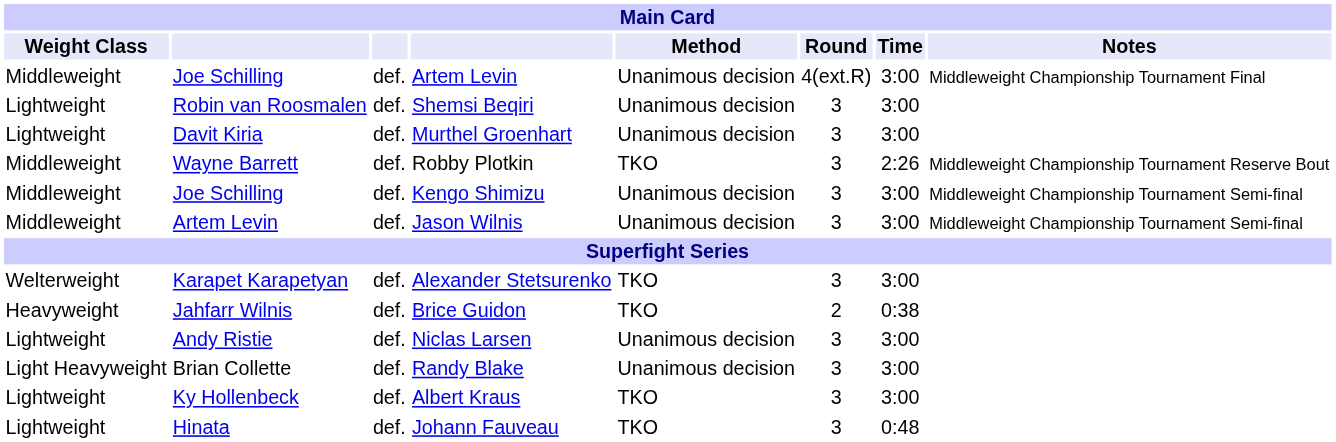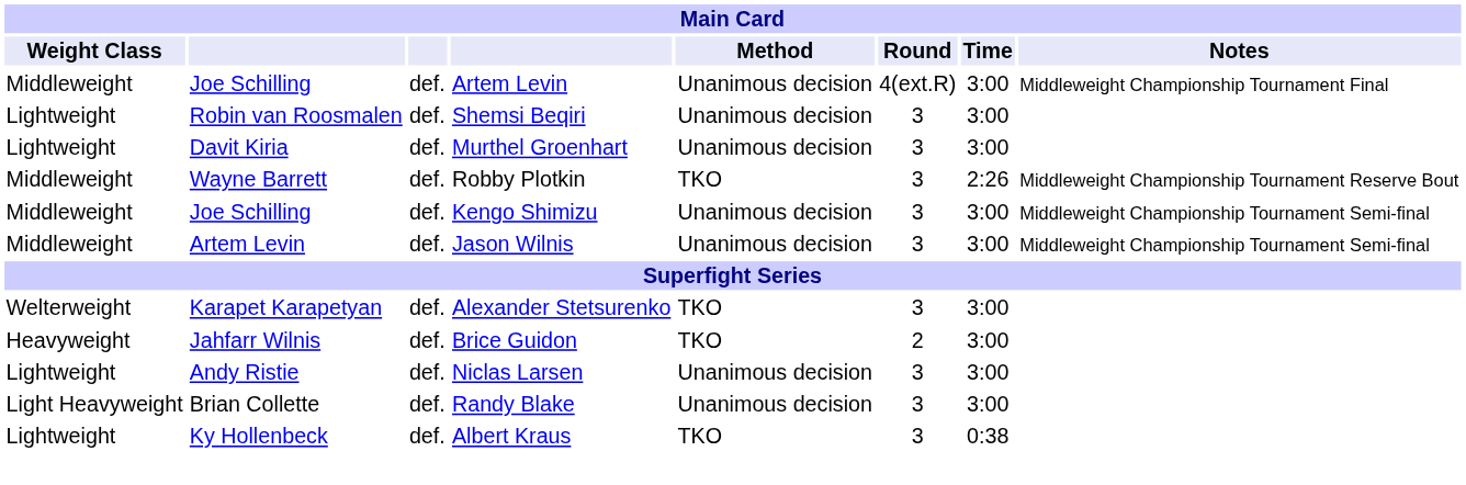Brice Guidon | Time: 0:38 -> 3:00
Albert Kraus | Time: 3:00 -> 0:38
- row: Lightweight | Hinata | def. | Johann Fauveau | TKO | 3 | 0:48
